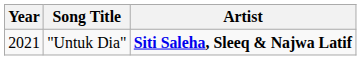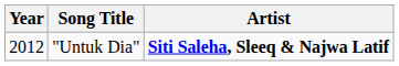"Untuk Dia" | Year: 2021 -> 2012
